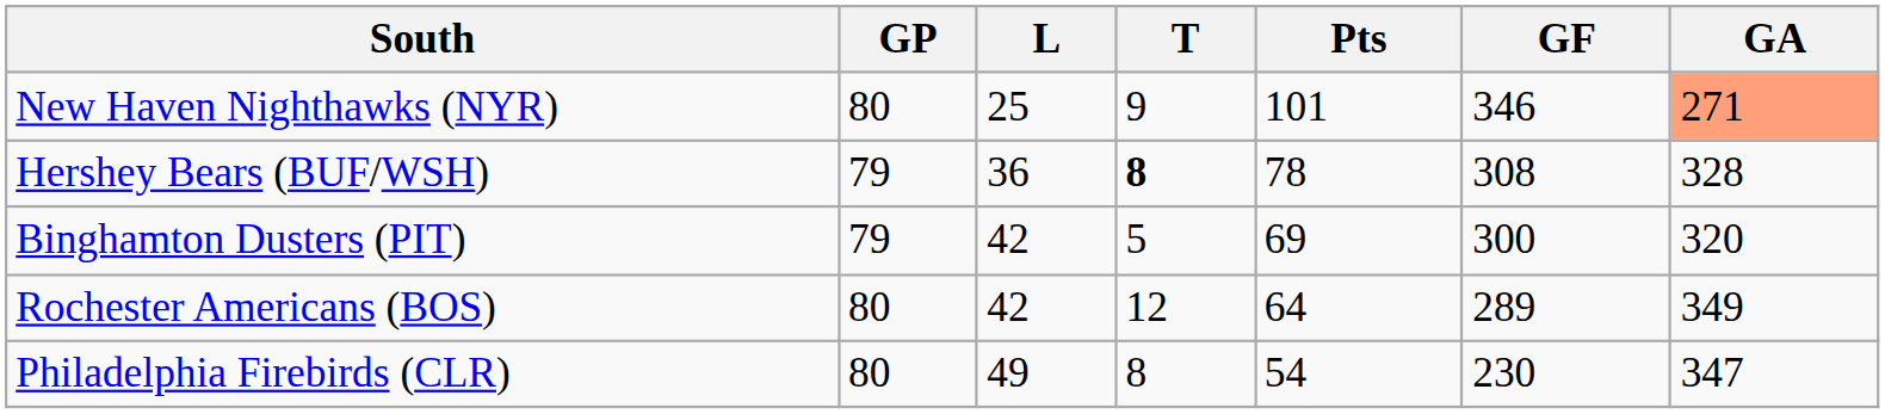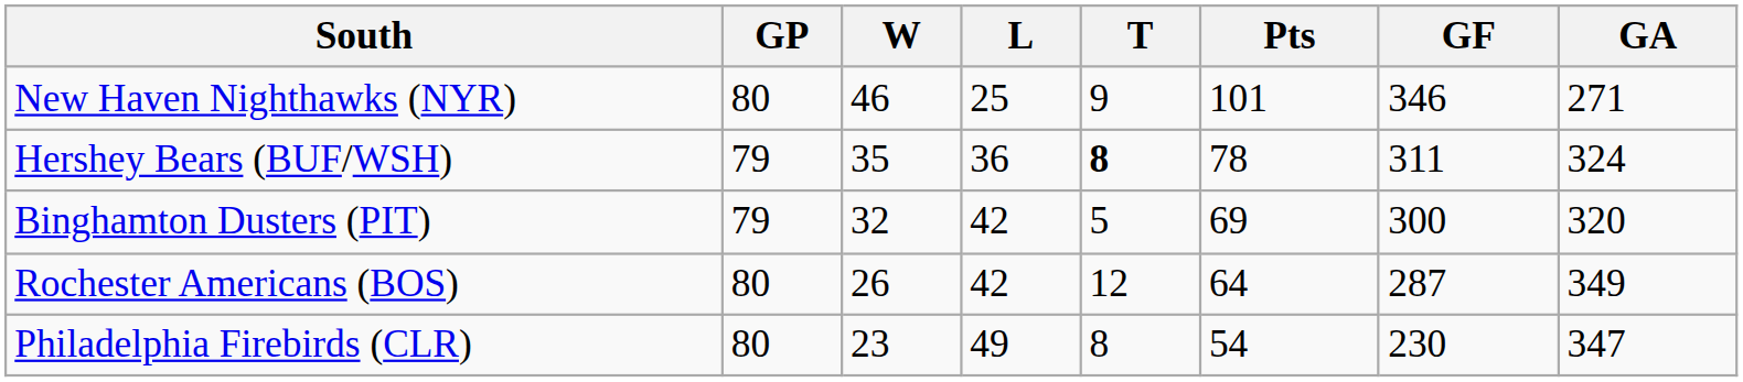+ column: W | 46 | 35 | 32 | 26 | 23
New Haven Nighthawks (NYR) | GA: lightsalmon background -> no background
Hershey Bears (BUF/WSH) | GF: 308 -> 311
Hershey Bears (BUF/WSH) | GA: 328 -> 324
Rochester Americans (BOS) | GF: 289 -> 287
